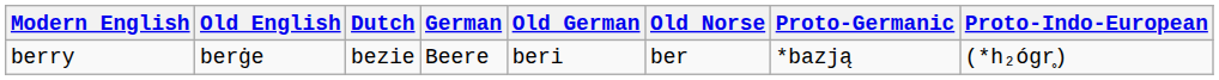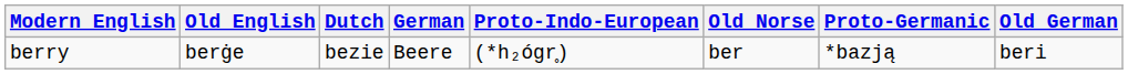columns swapped: Old German <-> Proto-Indo-European
